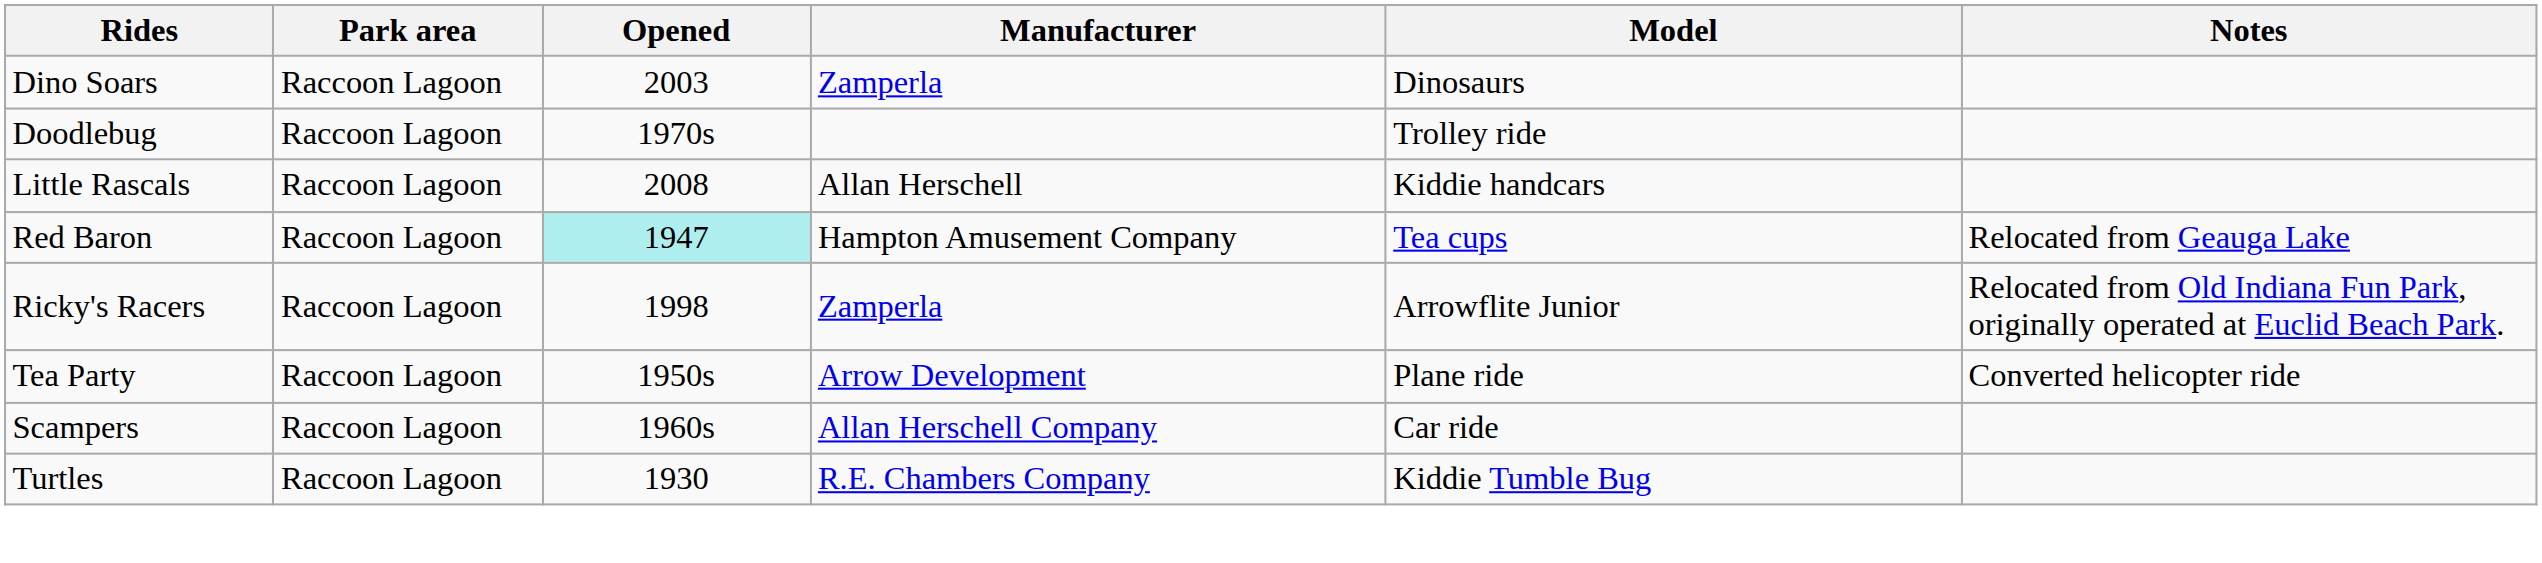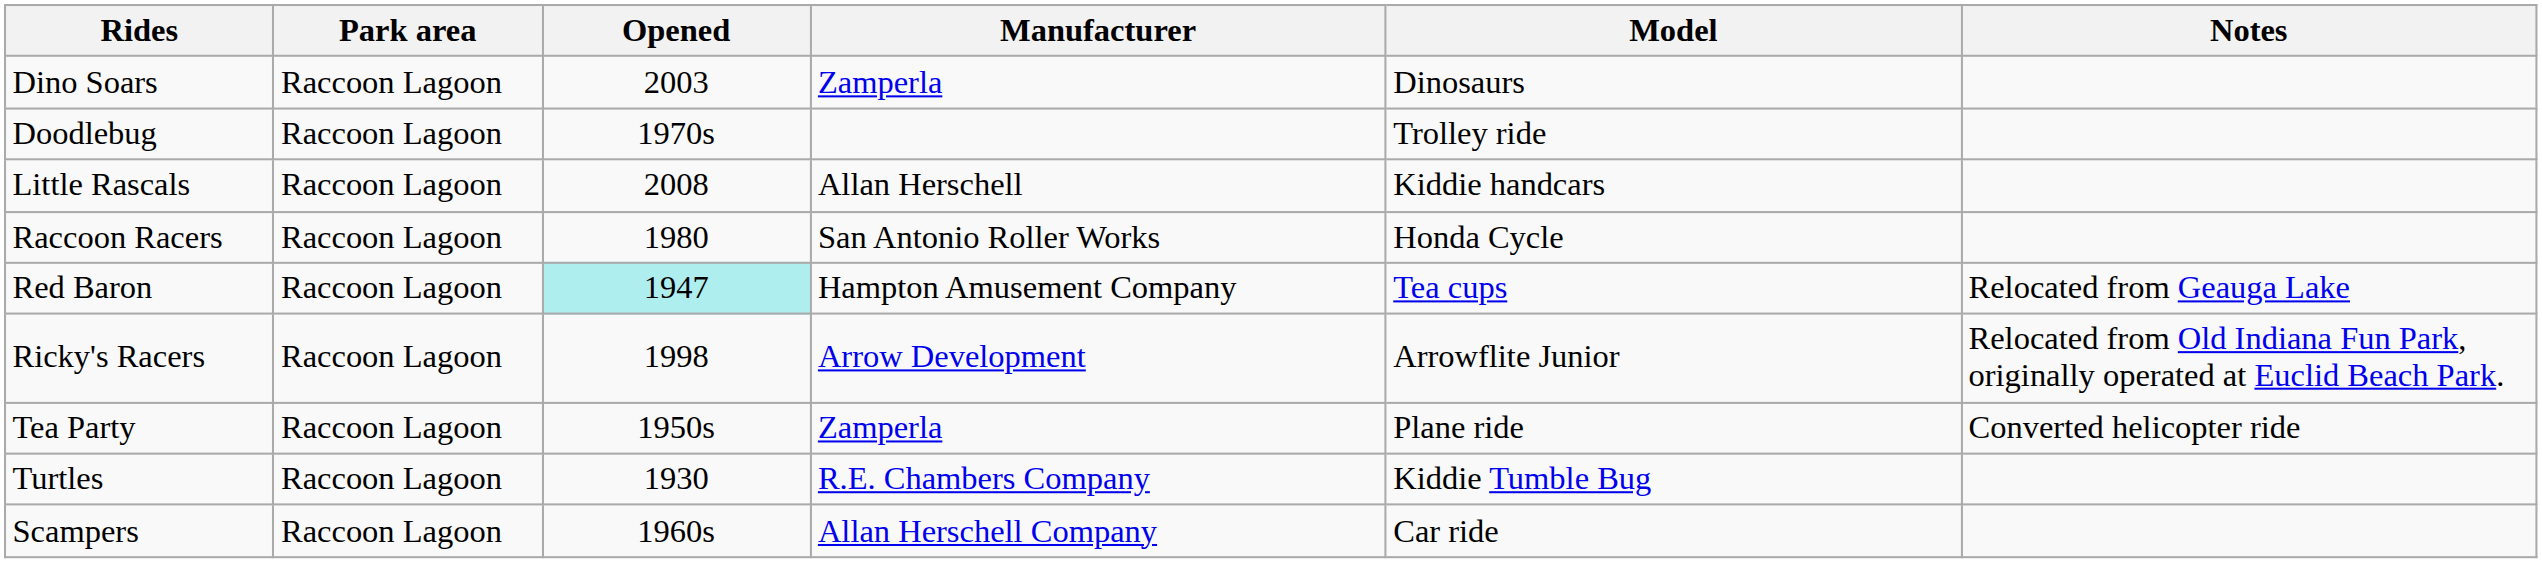+ row: Raccoon Racers | Raccoon Lagoon | 1980 | San Antonio Roller Works | Honda Cycle
Ricky's Racers | Manufacturer: Zamperla -> Arrow Development
Tea Party | Manufacturer: Arrow Development -> Zamperla
rows swapped: Scampers <-> Turtles
